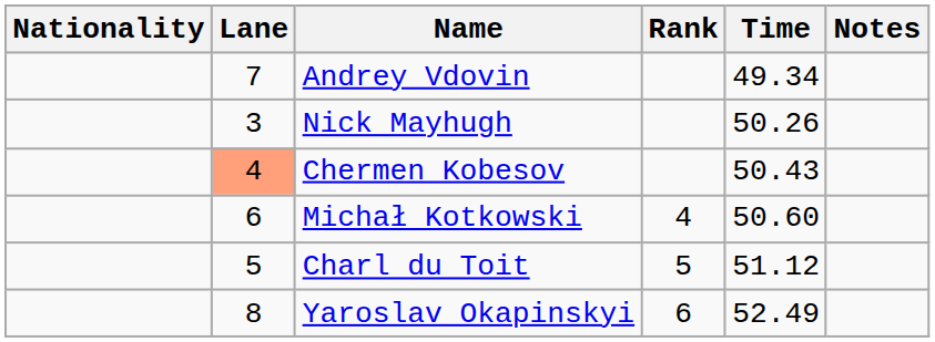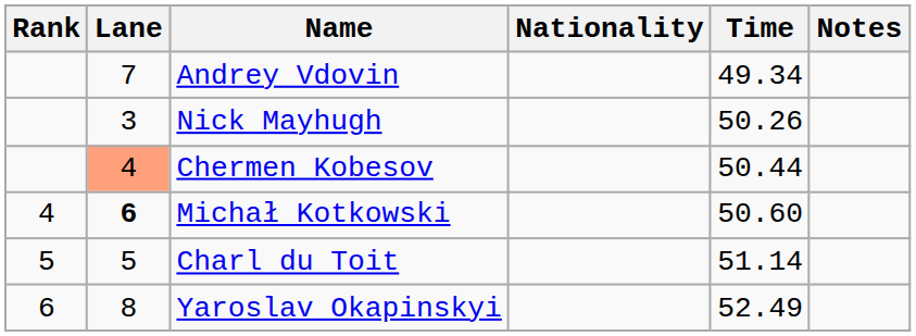columns swapped: Rank <-> Nationality
Chermen Kobesov | Time: 50.43 -> 50.44
Michał Kotkowski | Lane: normal -> bold
Charl du Toit | Time: 51.12 -> 51.14
